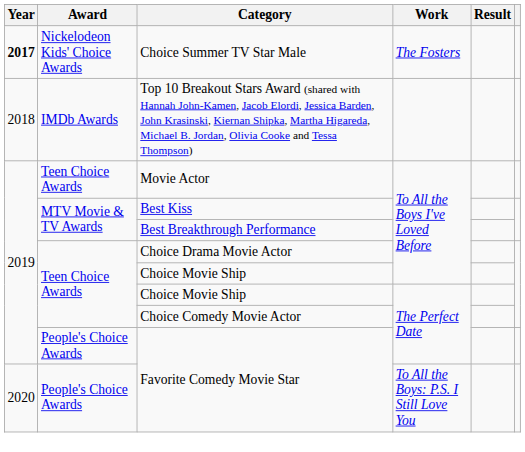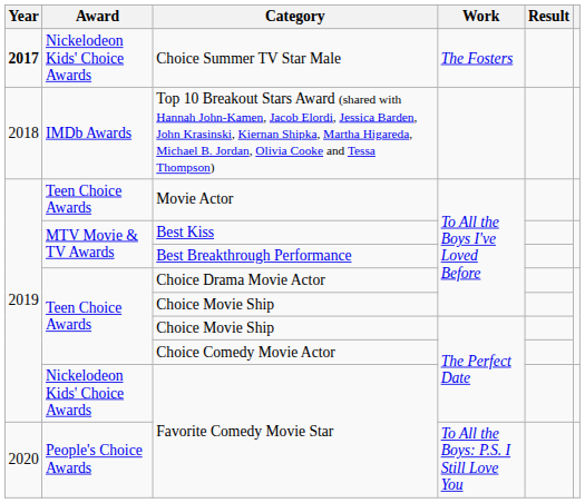Favorite Comedy Movie Star / The Perfect Date | Award: People's Choice Awards -> Nickelodeon Kids' Choice Awards
